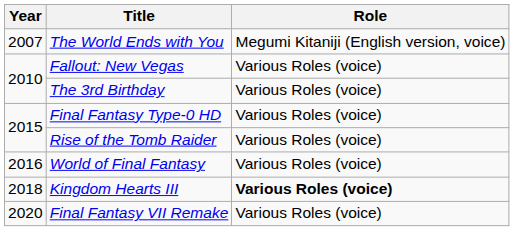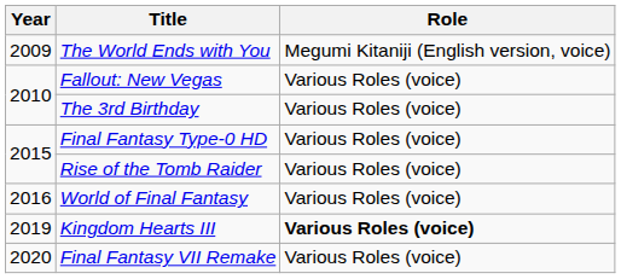The World Ends with You | Year: 2007 -> 2009
Kingdom Hearts III | Year: 2018 -> 2019
